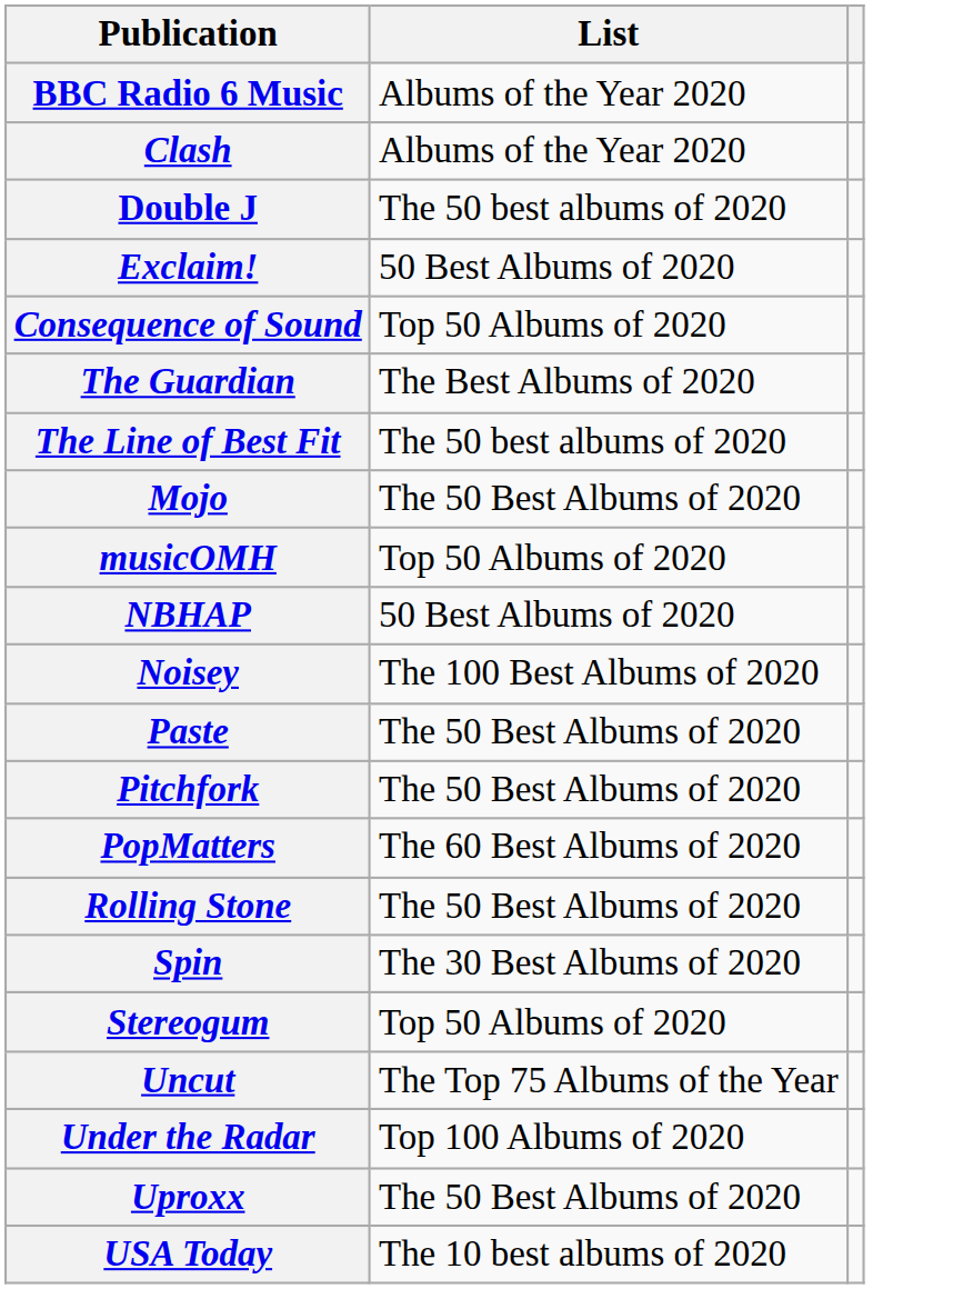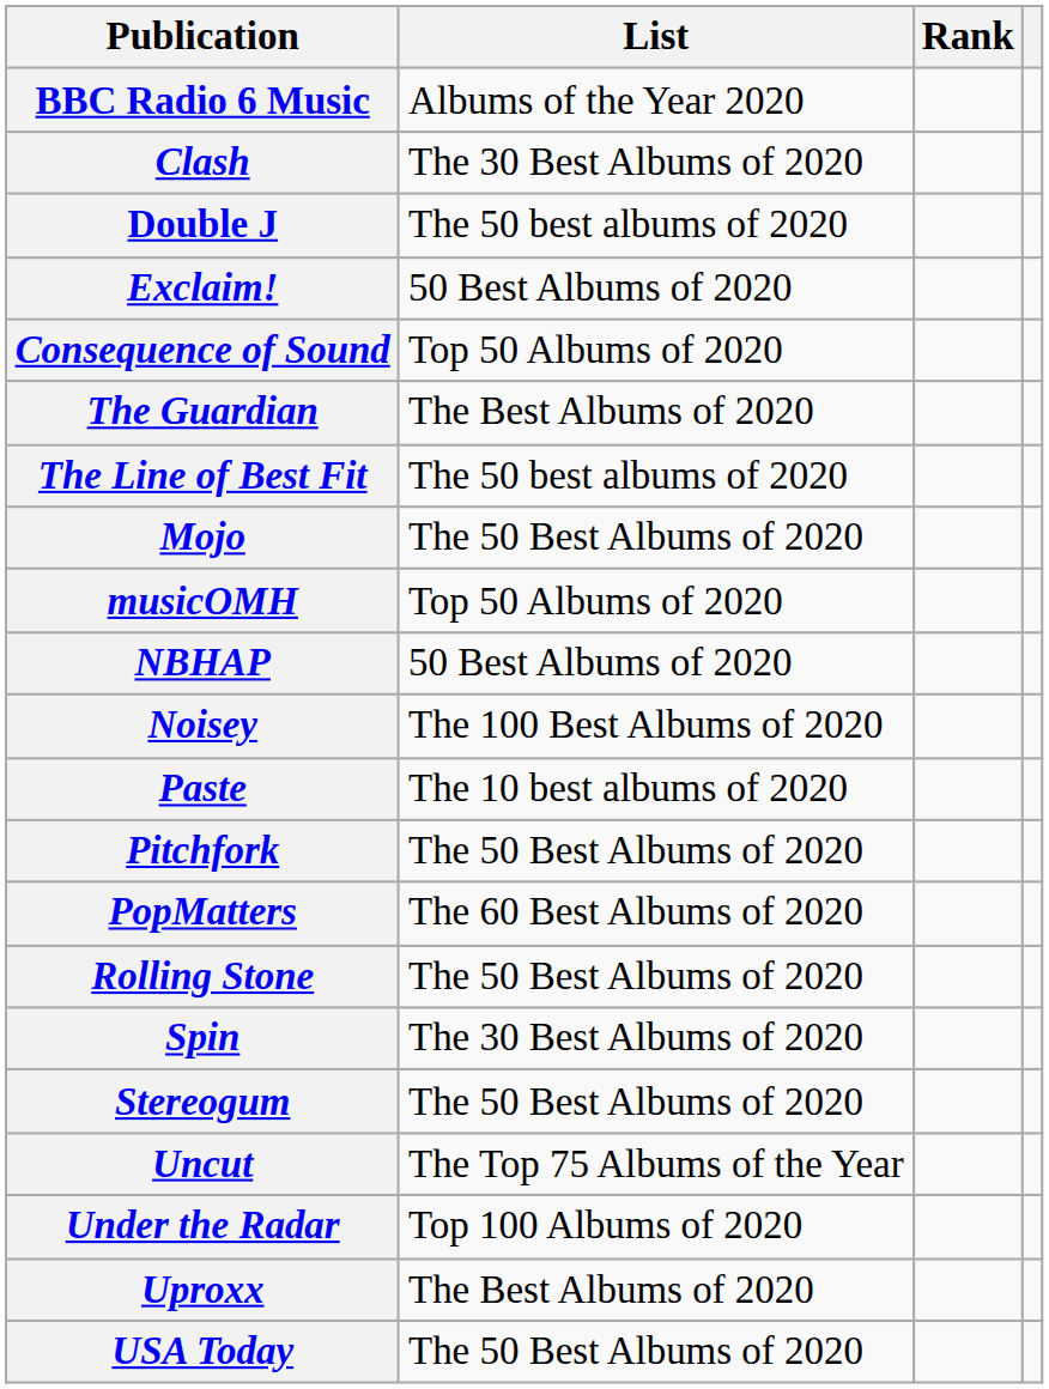+ column: Rank
Clash | List: Albums of the Year 2020 -> The 30 Best Albums of 2020
Paste | List: The 50 Best Albums of 2020 -> The 10 best albums of 2020
Stereogum | List: Top 50 Albums of 2020 -> The 50 Best Albums of 2020
Uproxx | List: The 50 Best Albums of 2020 -> The Best Albums of 2020
USA Today | List: The 10 best albums of 2020 -> The 50 Best Albums of 2020
